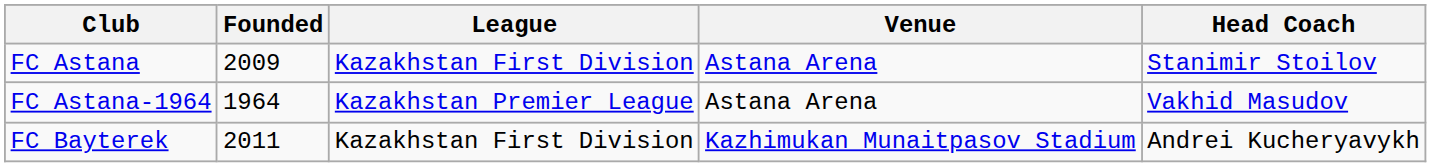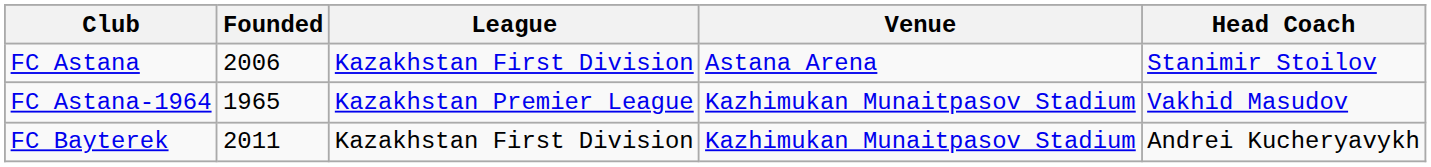FC Astana | Founded: 2009 -> 2006
FC Astana-1964 | Founded: 1964 -> 1965
FC Astana-1964 | Venue: Astana Arena -> Kazhimukan Munaitpasov Stadium
